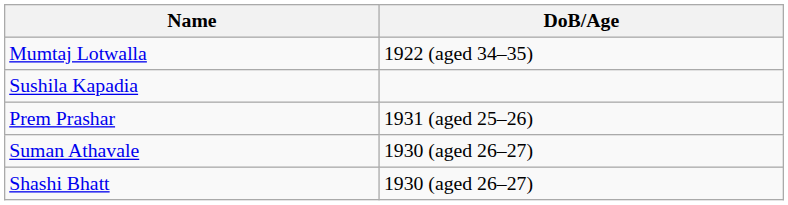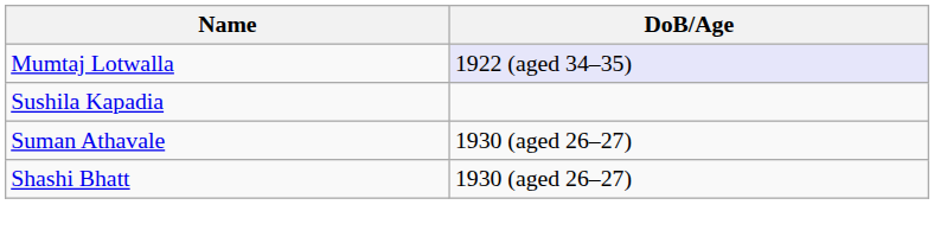Mumtaj Lotwalla | DoB/Age: no background -> lavender background
- row: Prem Prashar | 1931 (aged 25–26)
